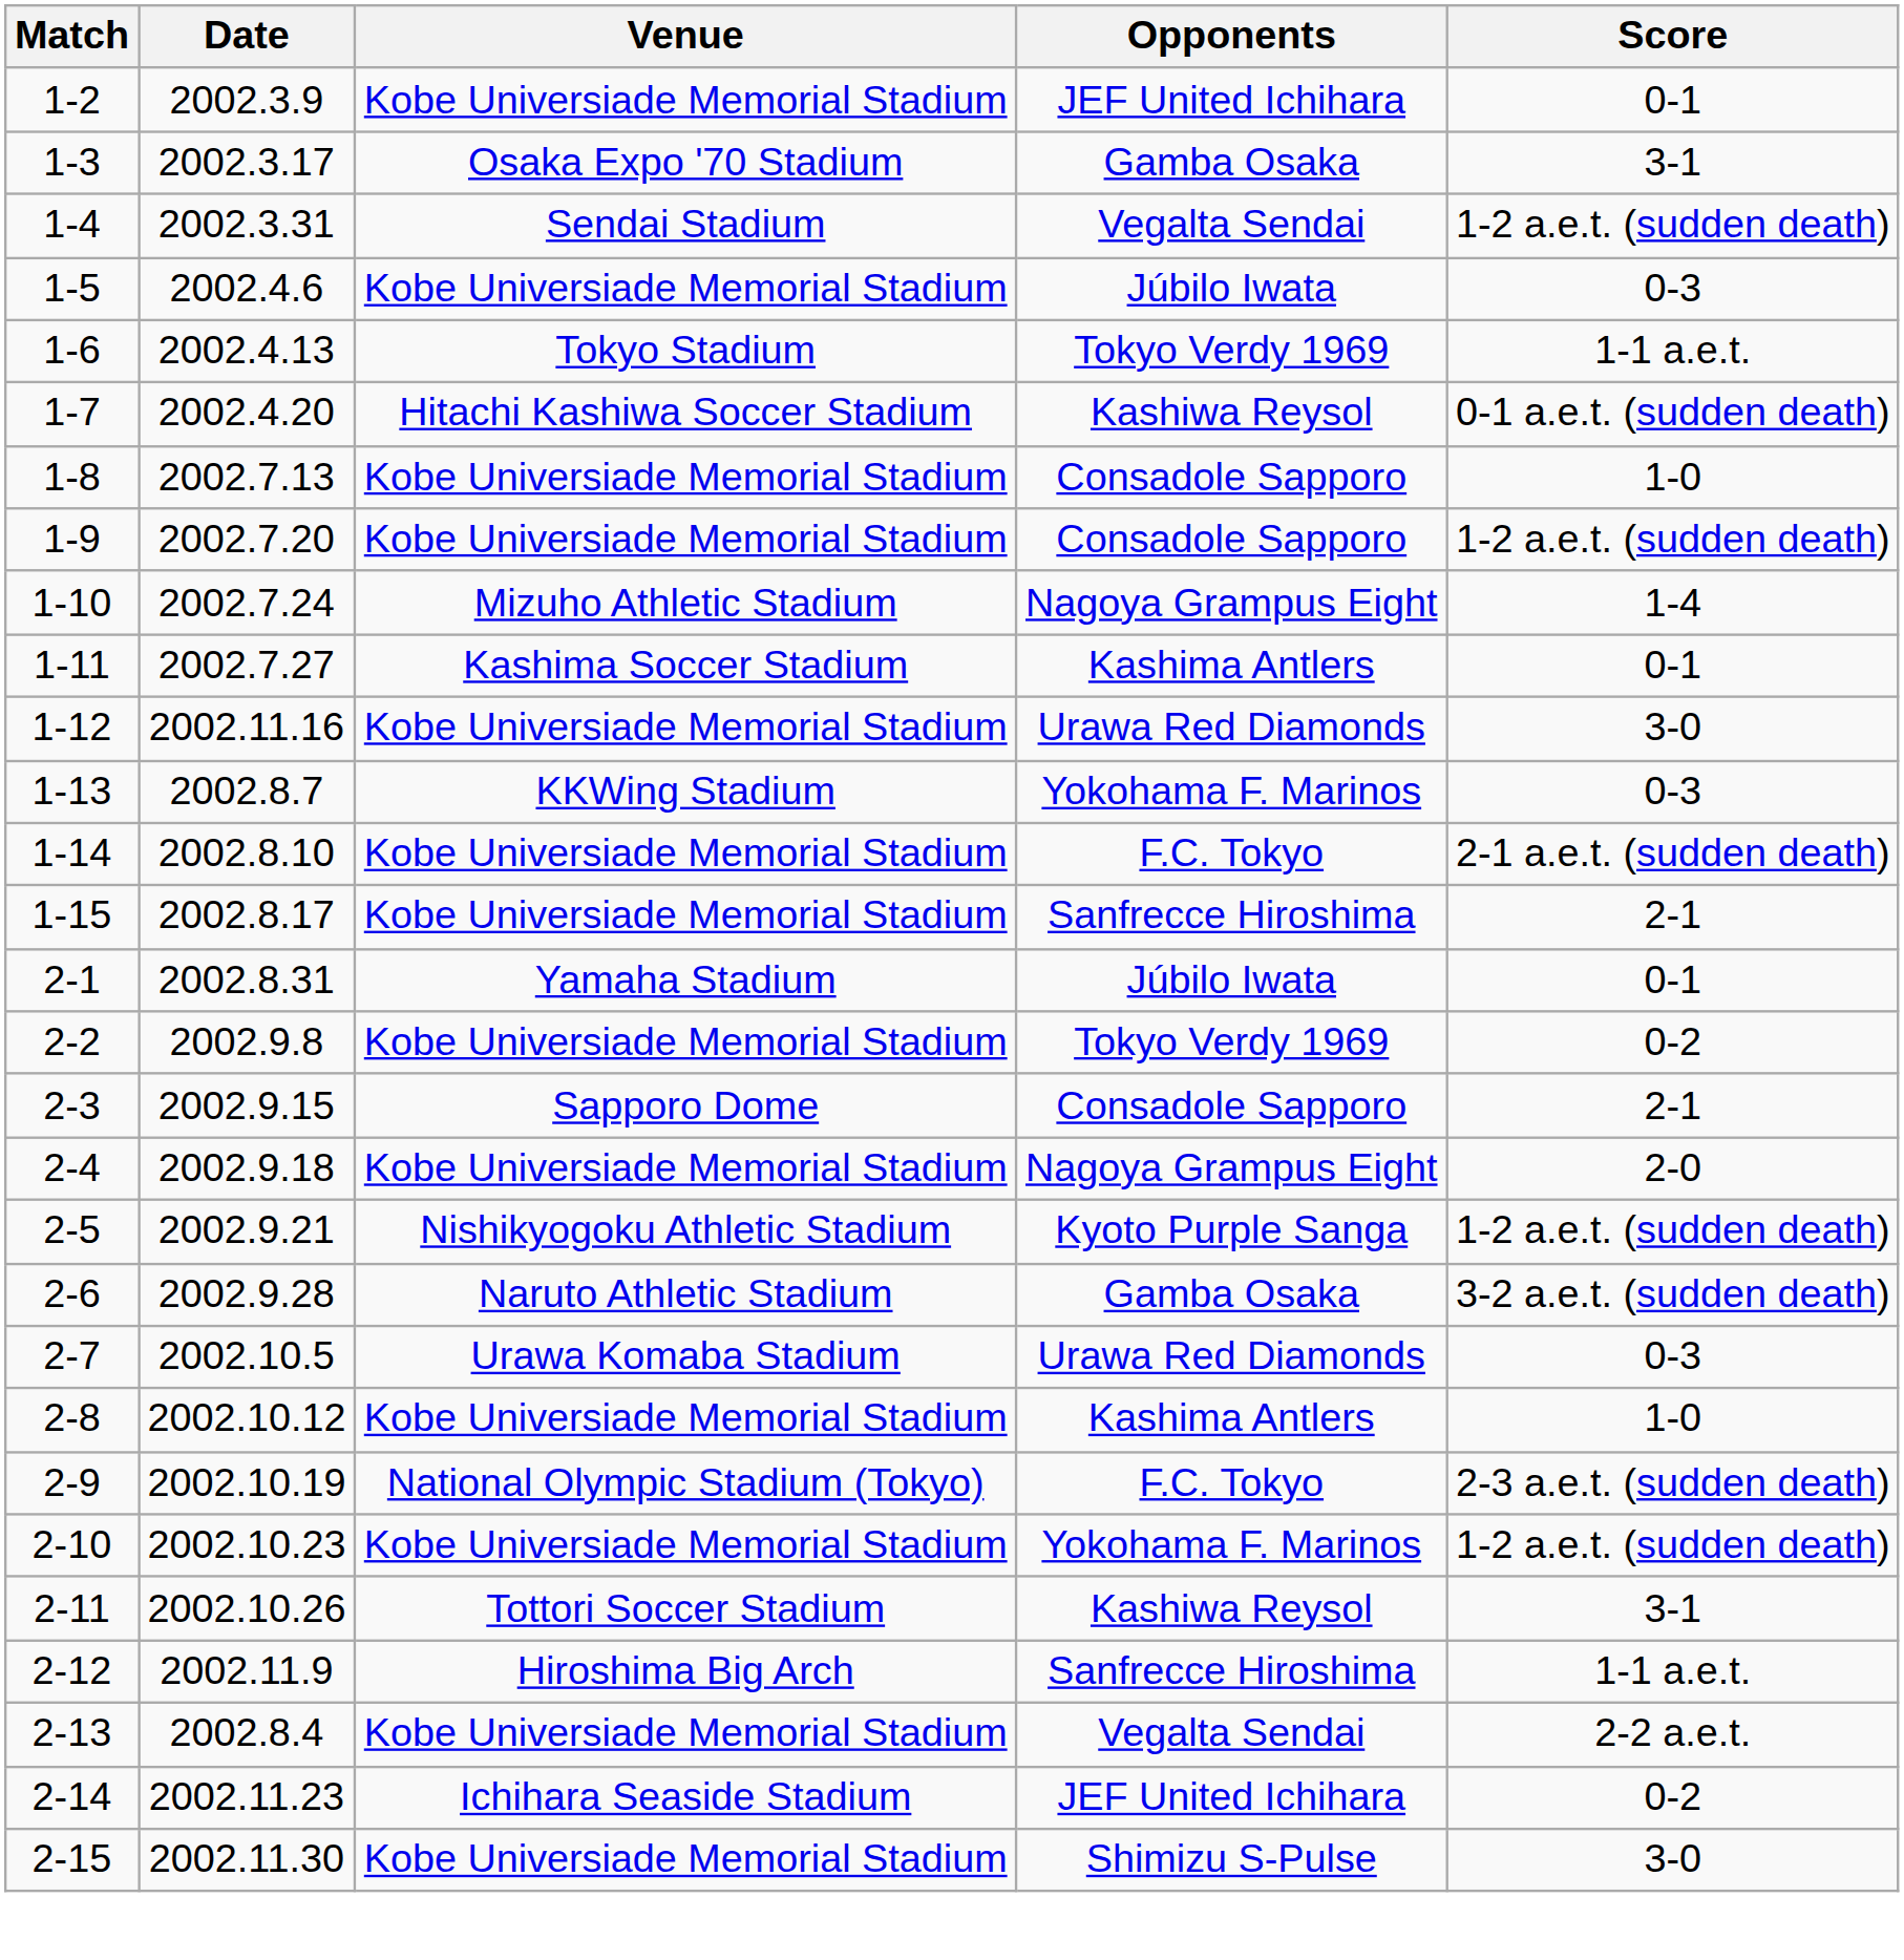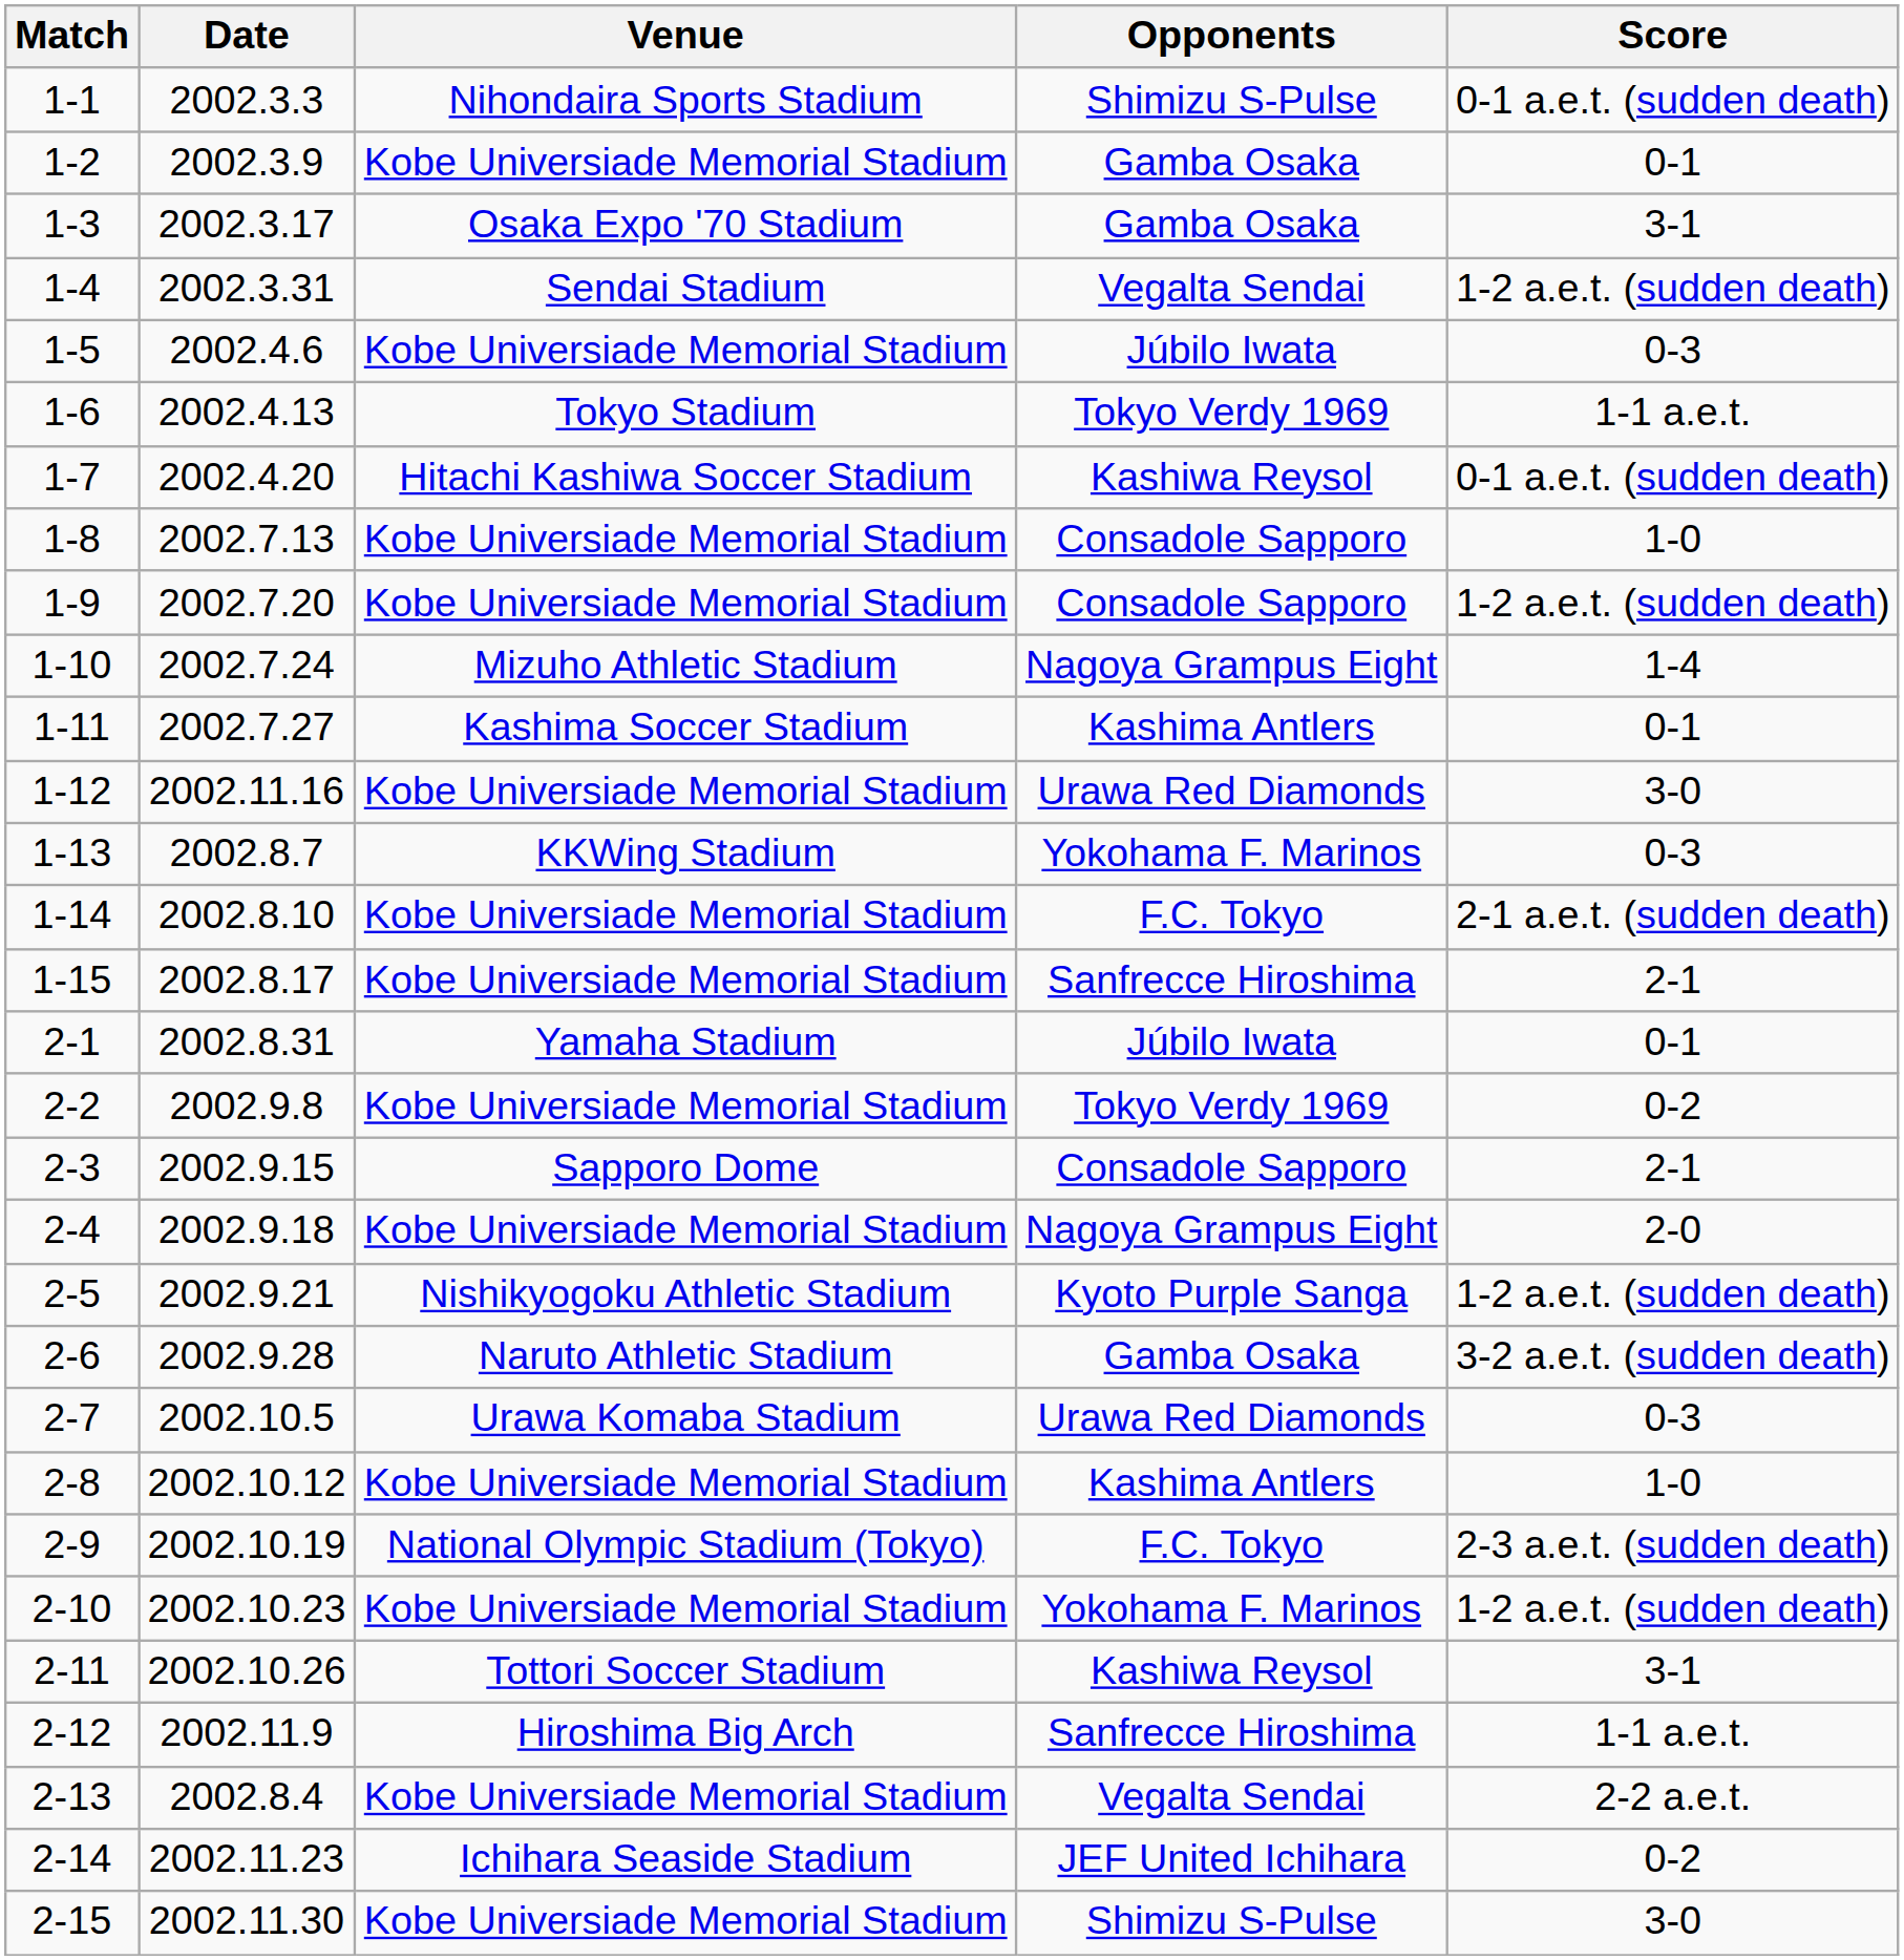+ row: 1-1 | 2002.3.3 | Nihondaira Sports Stadium | Shimizu S-Pulse | 0-1 a.e.t. (sudden death)
1-2 | Opponents: JEF United Ichihara -> Gamba Osaka
